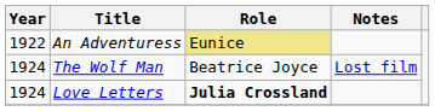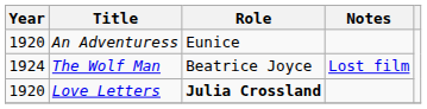An Adventuress | Year: 1922 -> 1920
An Adventuress | Role: khaki background -> no background
Love Letters | Year: 1924 -> 1920
